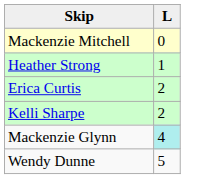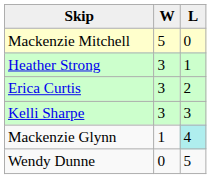+ column: W | 5 | 3 | 3 | 3 | 1 | 0
Kelli Sharpe | L: 2 -> 3
